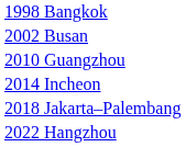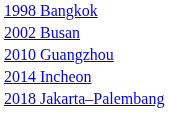- row: 2022 Hangzhou
